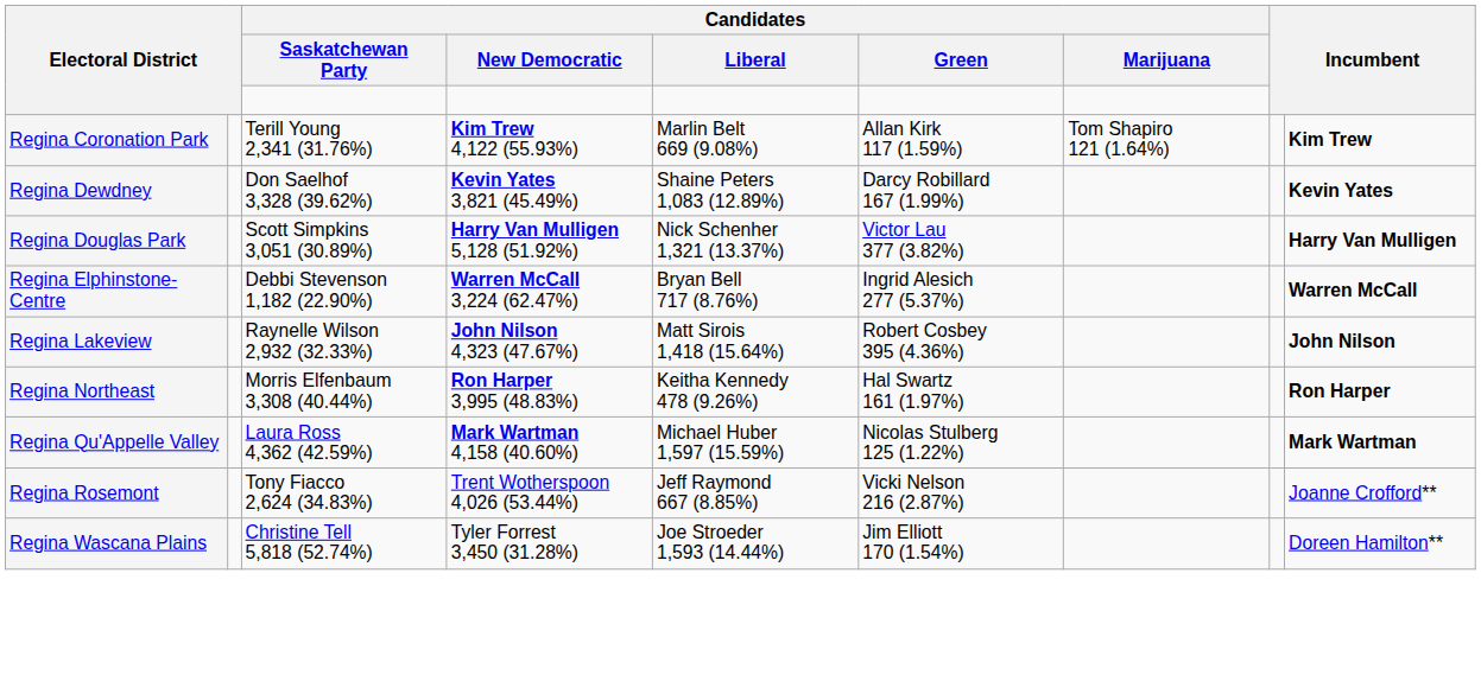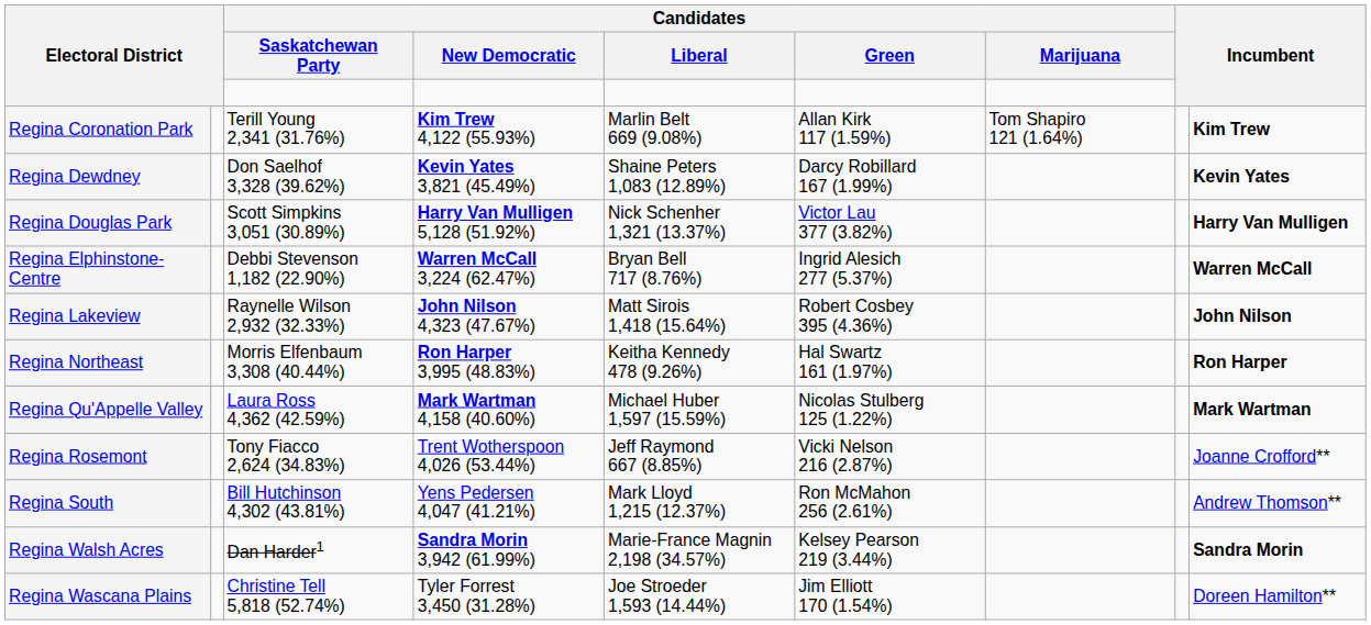+ row: Regina South | Bill Hutchinson 4,302 (43.81%) | Yens Pedersen 4,047 (41.21%) | Mark Lloyd 1,215 (12.37%) | Ron McMahon 256 (2.61%) | Andrew Thomson**
+ row: Regina Walsh Acres | Dan Harder1 | Sandra Morin 3,942 (61.99%) | Marie-France Magnin 2,198 (34.57%) | Kelsey Pearson 219 (3.44%) | Sandra Morin
